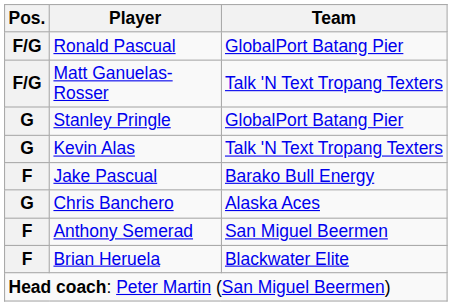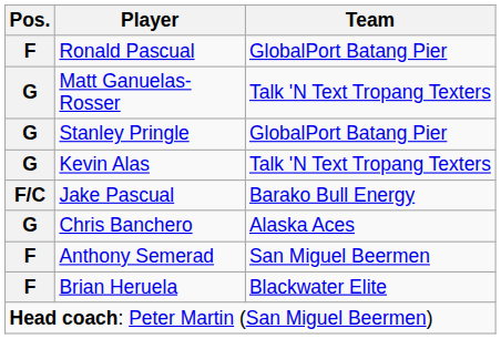Ronald Pascual | Pos.: F/G -> F
Matt Ganuelas-Rosser | Pos.: F/G -> G
Jake Pascual | Pos.: F -> F/C
